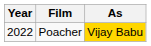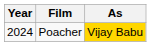Poacher | Year: 2022 -> 2024
